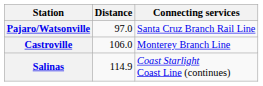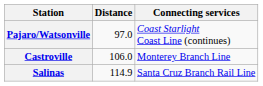Pajaro/Watsonville | Connecting services: Santa Cruz Branch Rail Line -> Coast Starlight Coast Line (continues)
Salinas | Connecting services: Coast Starlight Coast Line (continues) -> Santa Cruz Branch Rail Line
